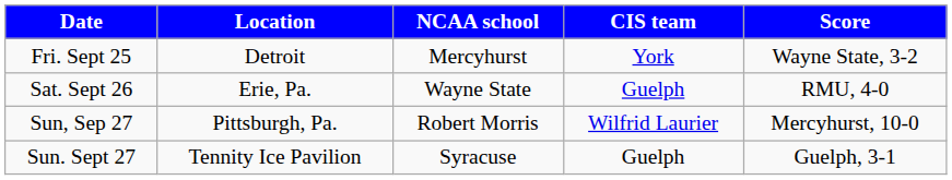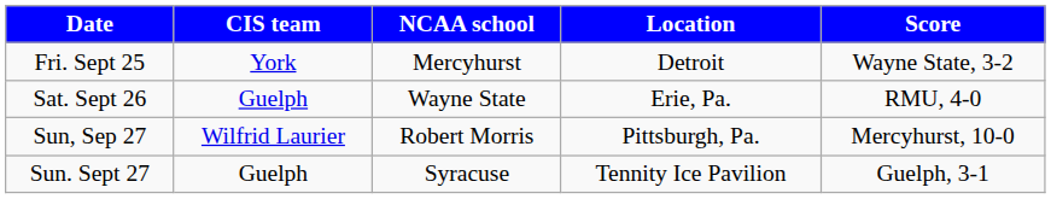columns swapped: Location <-> CIS team
